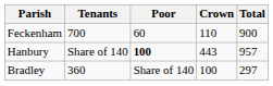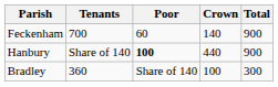Feckenham | Crown: 110 -> 140
Hanbury | Crown: 443 -> 440
Hanbury | Total: 957 -> 900
Bradley | Total: 297 -> 300
